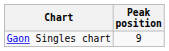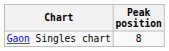Gaon Singles chart | Peak position: 9 -> 8
